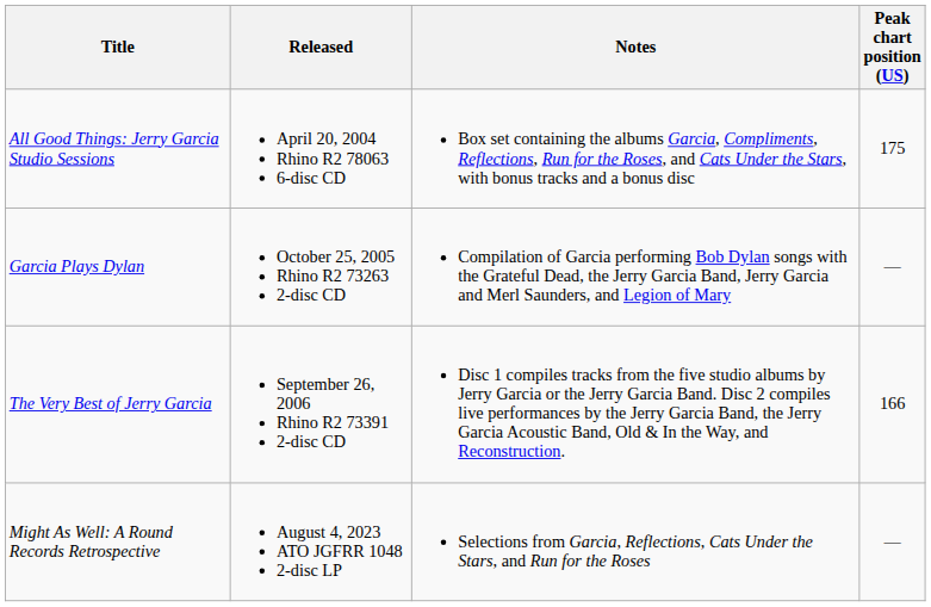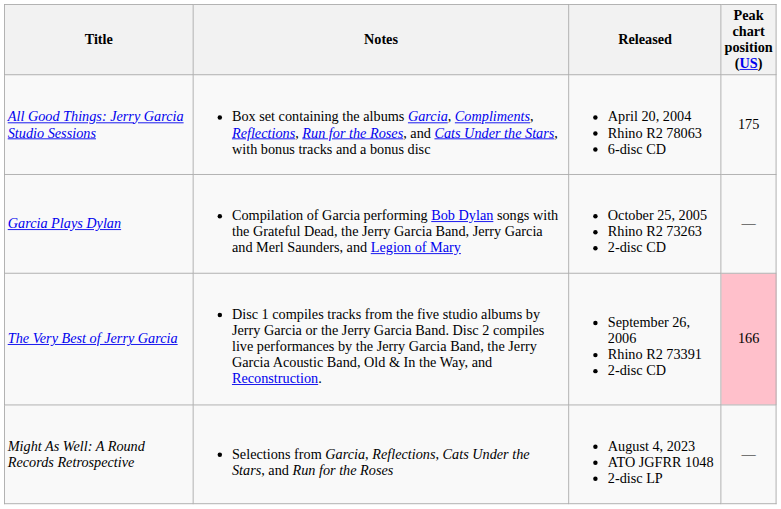columns swapped: Released <-> Notes
The Very Best of Jerry Garcia | Peak chart position (US): no background -> pink background
